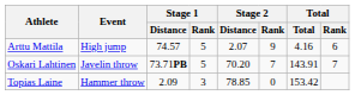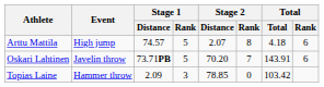Arttu Mattila | Stage 2 / Rank: 9 -> 8
Arttu Mattila | Total: 4.16 -> 4.18
Oskari Lahtinen | Total / Rank: 7 -> 6
Topias Laine | Total: 153.42 -> 103.42
